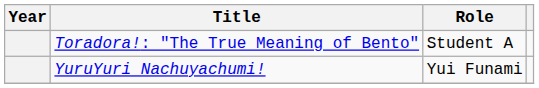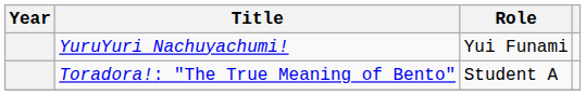rows swapped: Toradora!: "The True Meaning of Bento" <-> YuruYuri Nachuyachumi!
